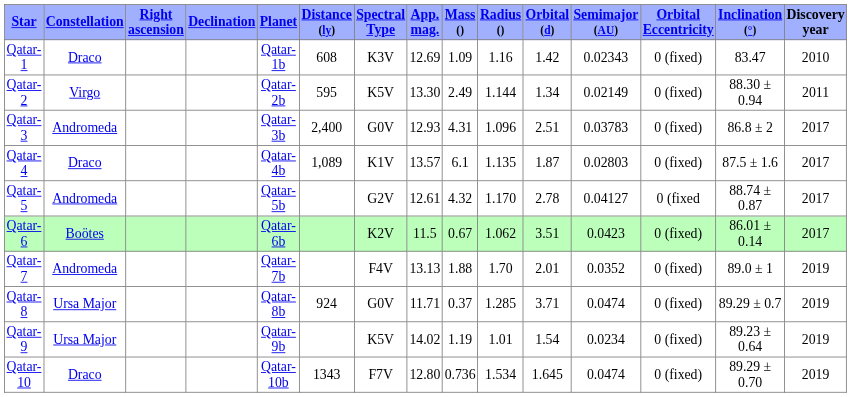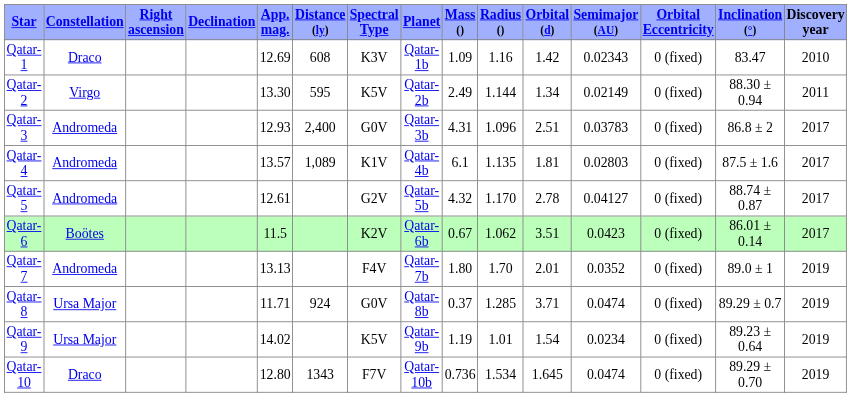columns swapped: App. mag. <-> Planet
Qatar-4 | Constellation: Draco -> Andromeda
Qatar-4 | Orbital (d): 1.87 -> 1.81
Qatar-5 | Orbital Eccentricity: 0 (fixed -> 0 (fixed)
Qatar-7 | Mass (): 1.88 -> 1.80
